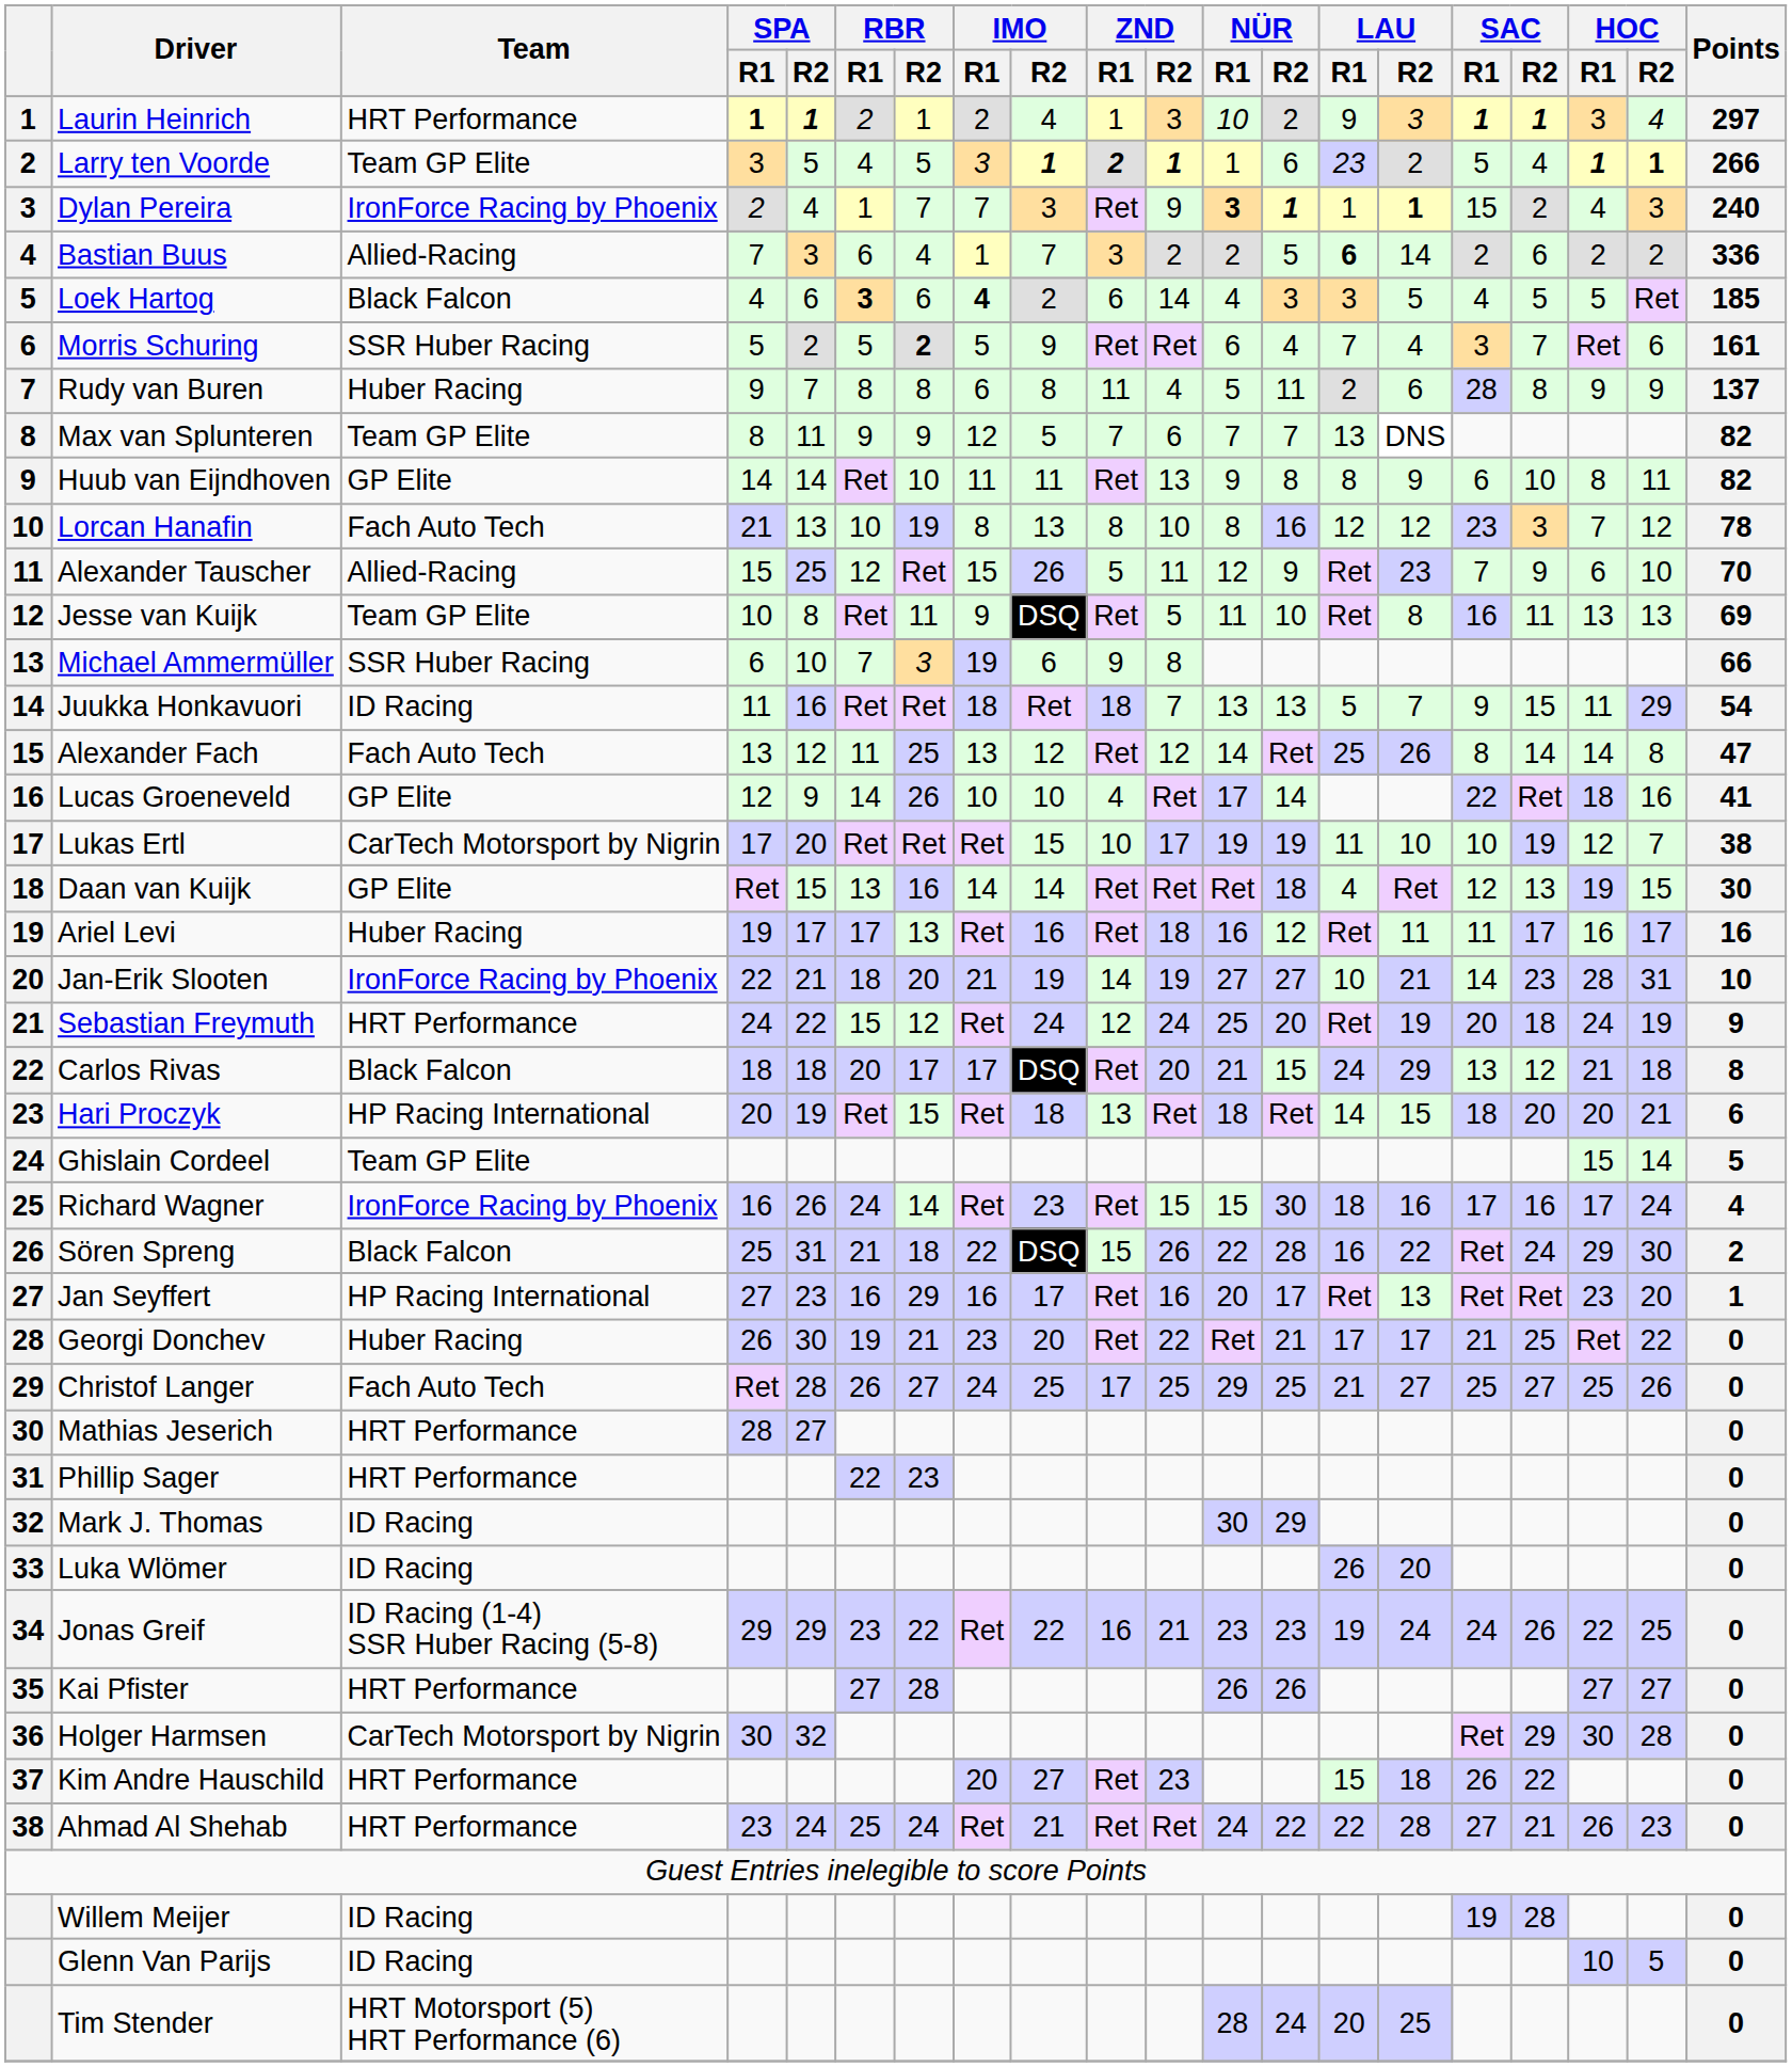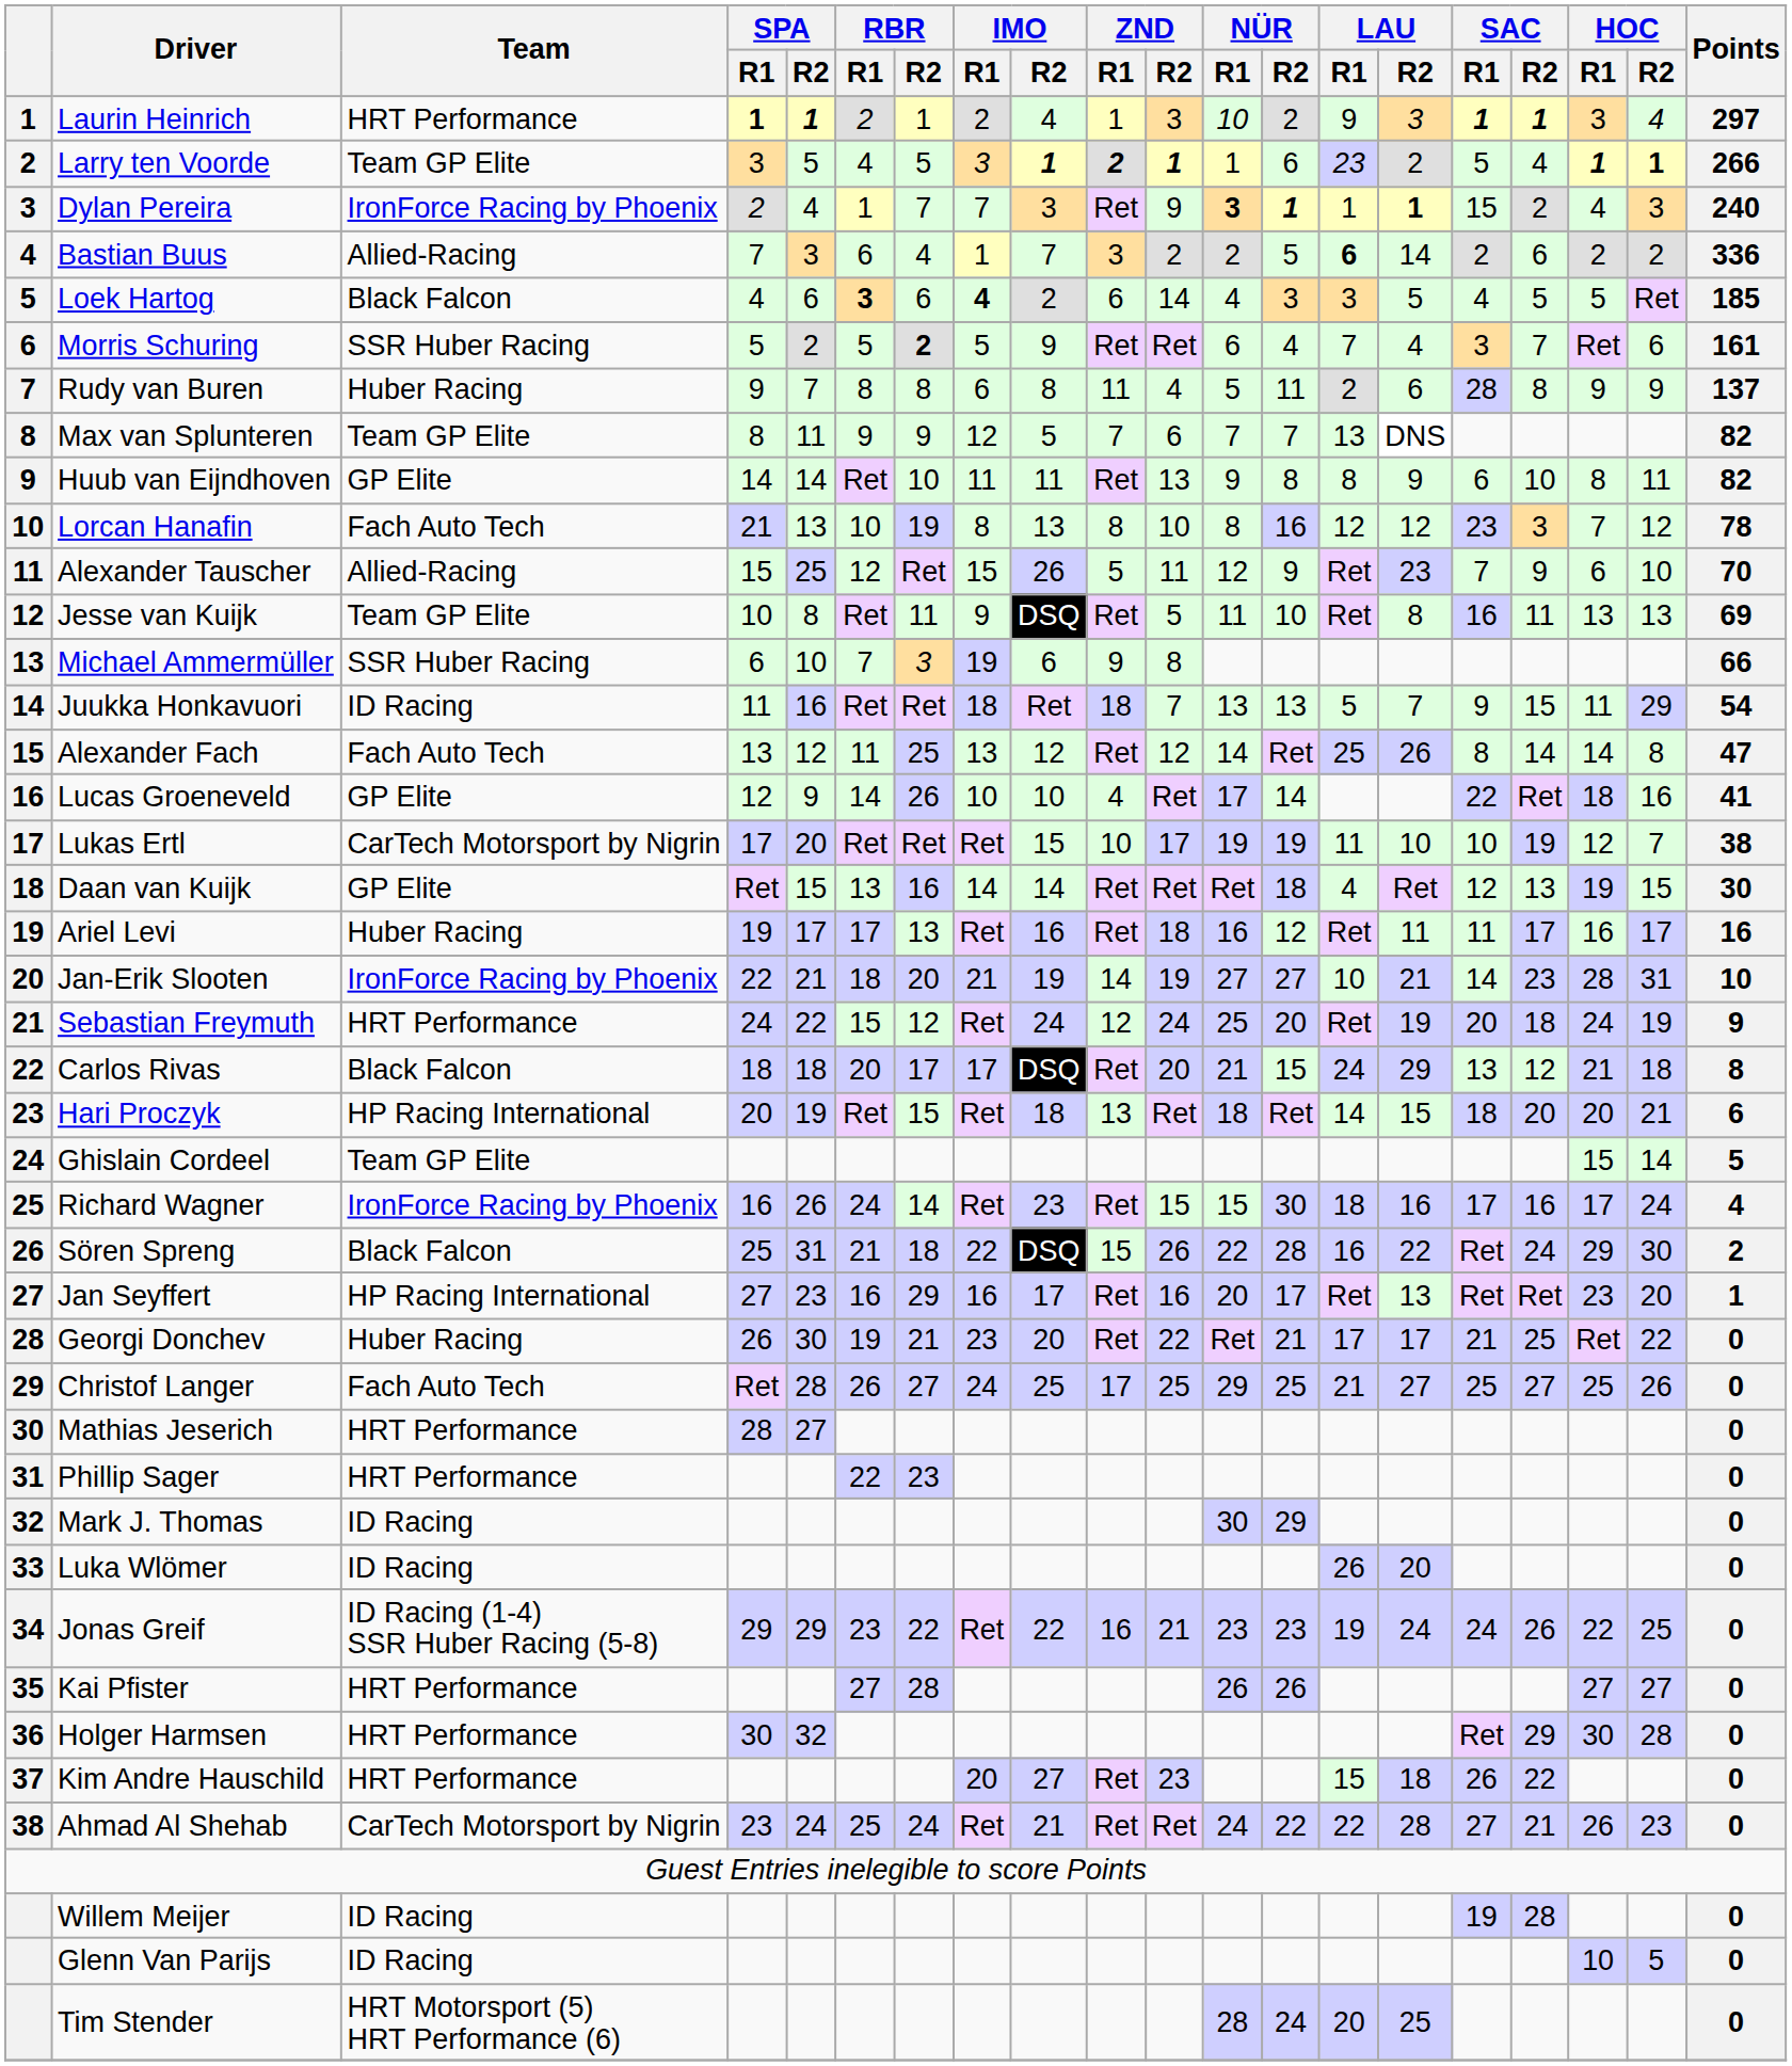Holger Harmsen | Team: CarTech Motorsport by Nigrin -> HRT Performance
Ahmad Al Shehab | Team: HRT Performance -> CarTech Motorsport by Nigrin
